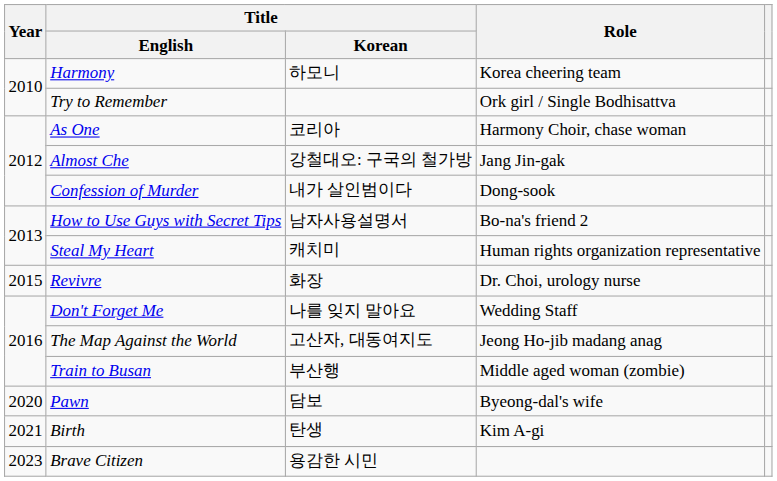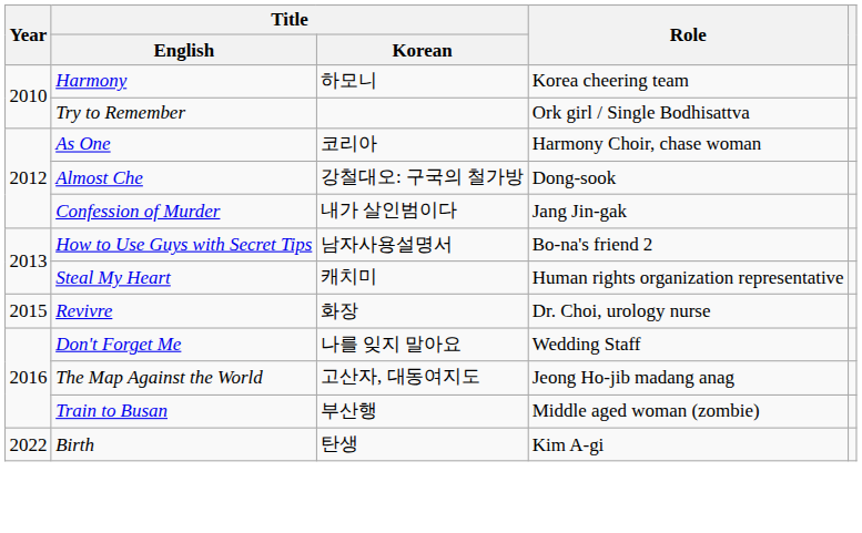Almost Che | Role: Jang Jin-gak -> Dong-sook
Confession of Murder | Role: Dong-sook -> Jang Jin-gak
- row: 2020 | Pawn | 담보 | Byeong-dal's wife
Birth | Year: 2021 -> 2022
- row: 2023 | Brave Citizen | 용감한 시민
